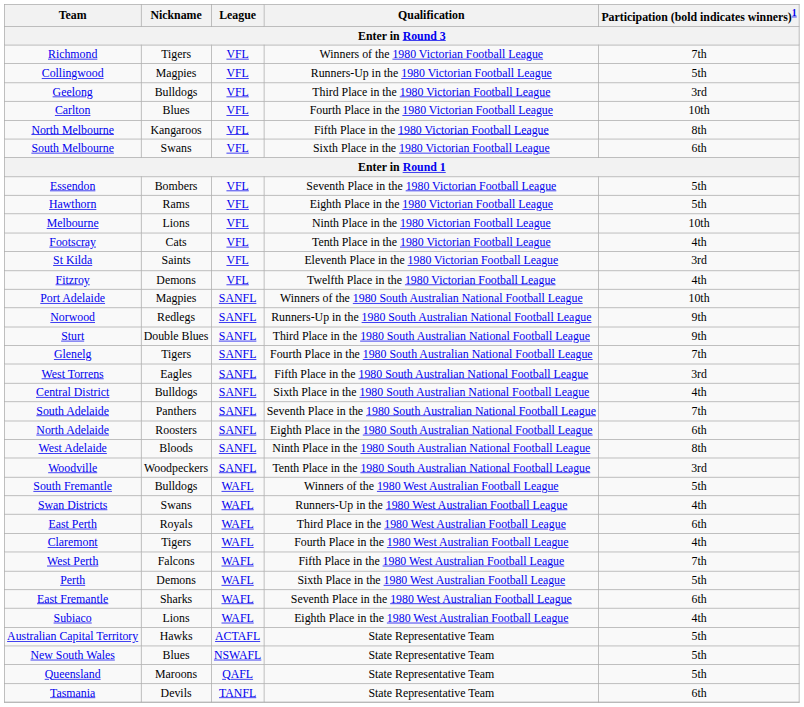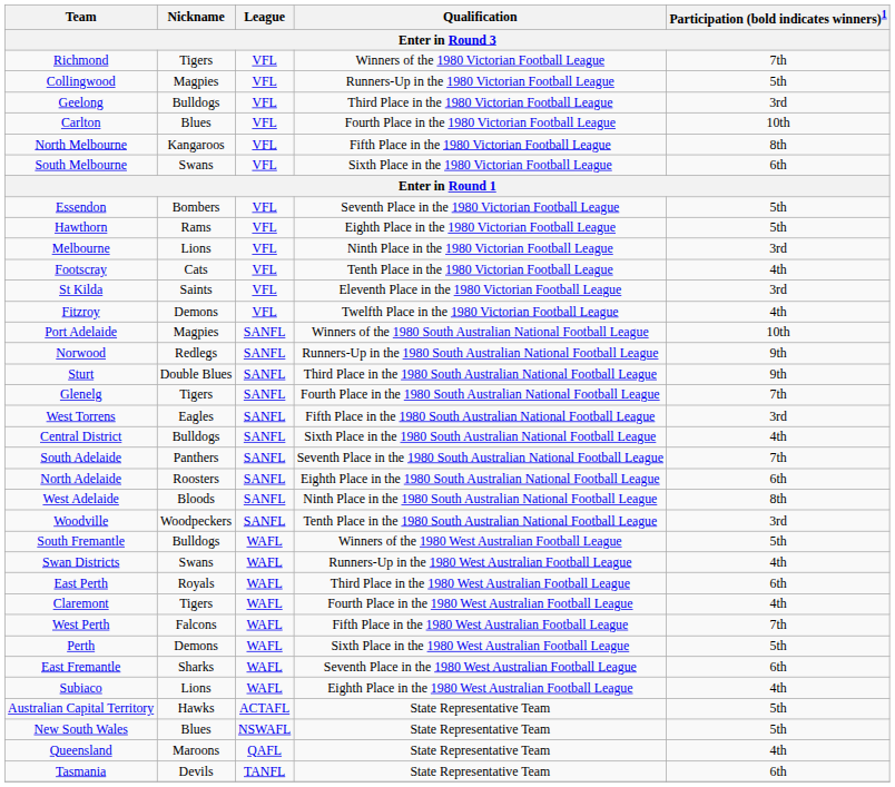Melbourne | Participation (bold indicates winners)1: 10th -> 3rd
Queensland | Participation (bold indicates winners)1: 5th -> 4th
